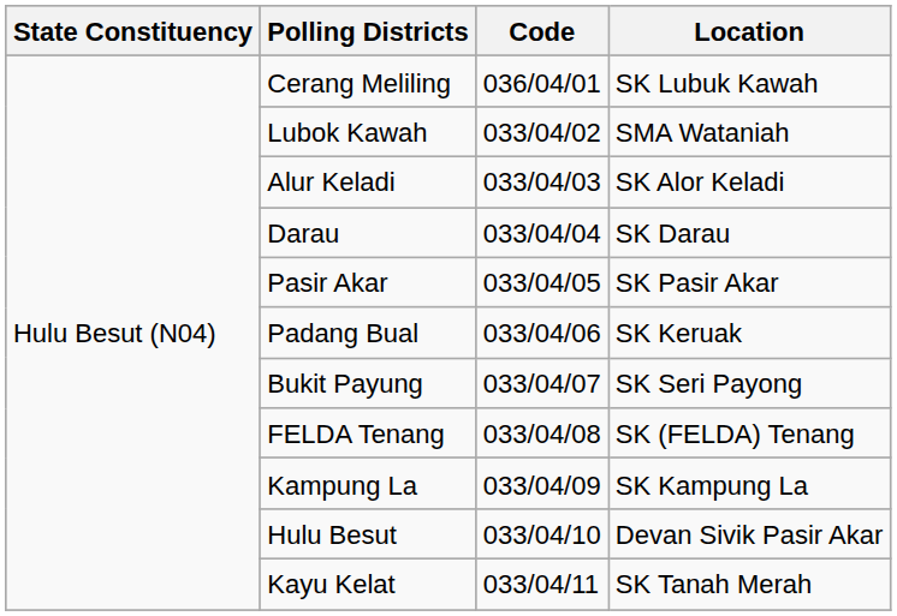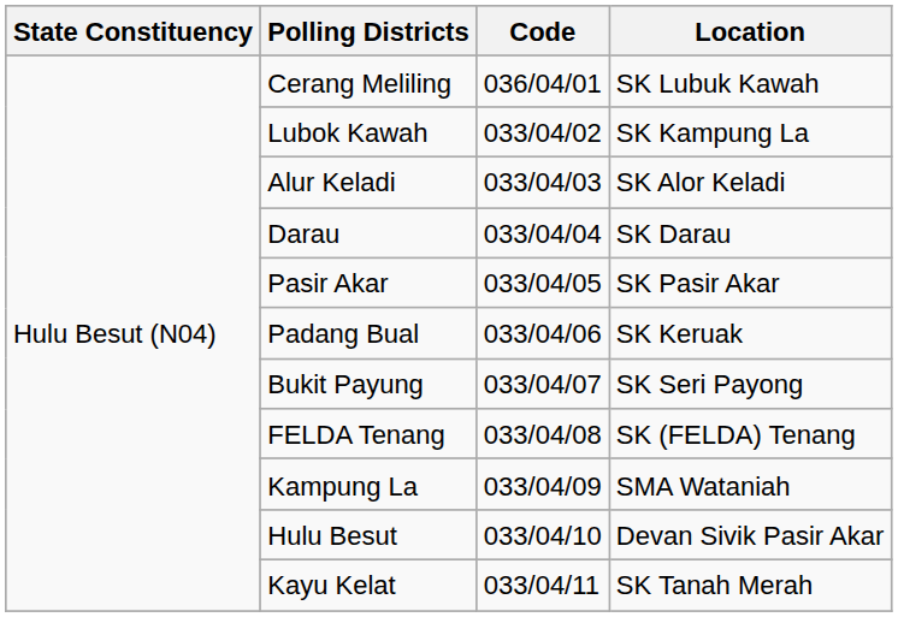Lubok Kawah | Location: SMA Wataniah -> SK Kampung La
Kampung La | Location: SK Kampung La -> SMA Wataniah
